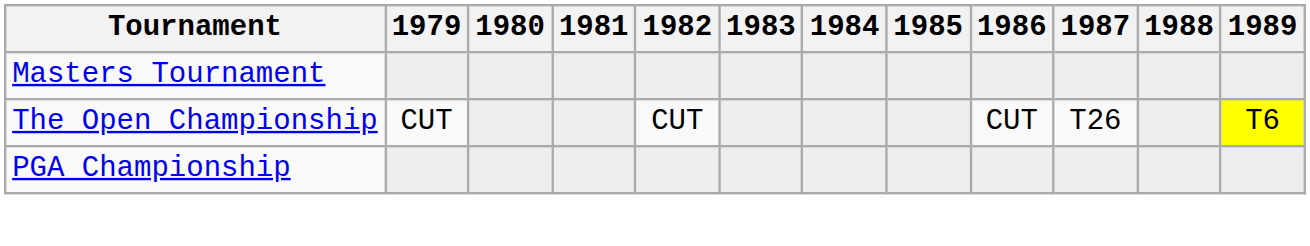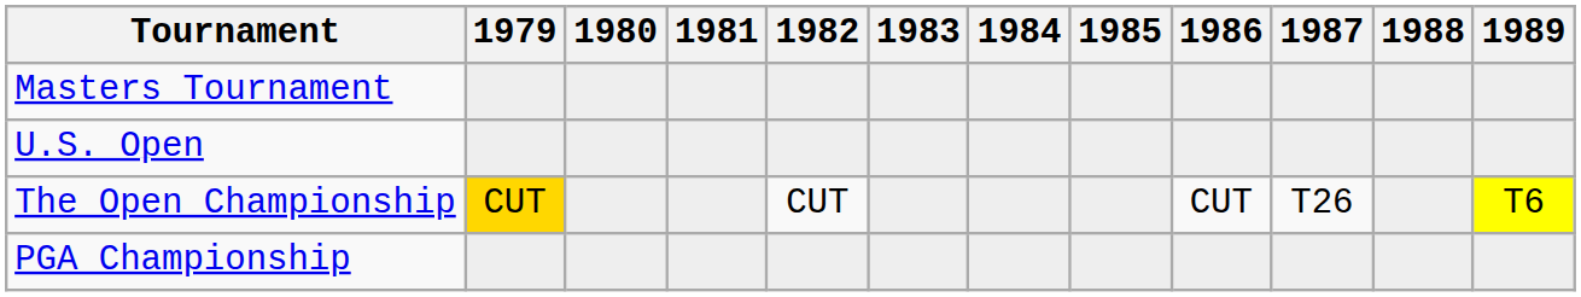+ row: U.S. Open
The Open Championship | 1979: no background -> gold background
